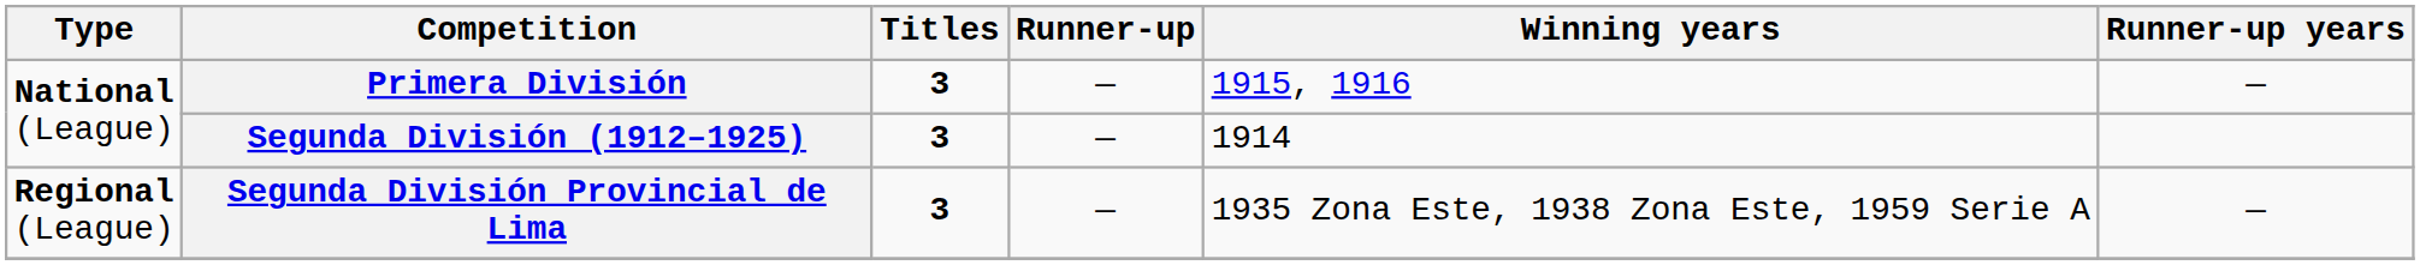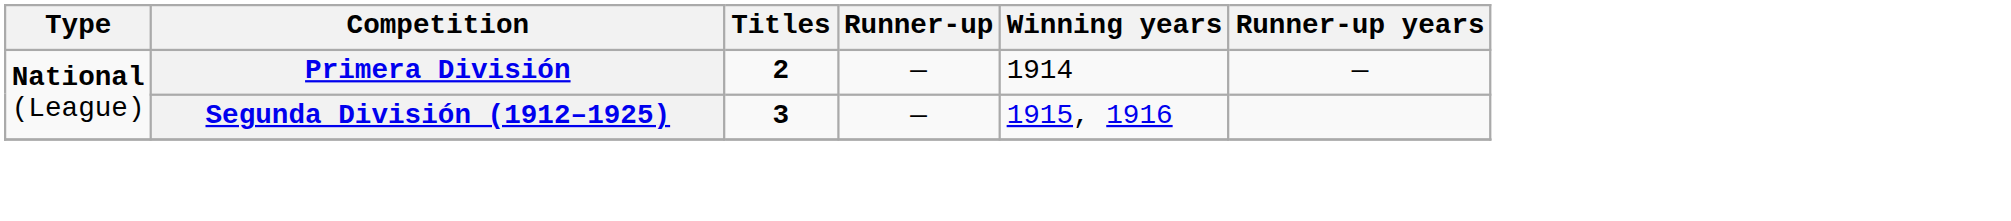Primera División | Titles: 3 -> 2
Primera División | Winning years: 1915, 1916 -> 1914
Segunda División (1912–1925) | Winning years: 1914 -> 1915, 1916
- row: Regional (League) | Segunda División Provincial de Lima | 3 | — | 1935 Zona Este, 1938 Zona Este, 1959 Serie A | —
